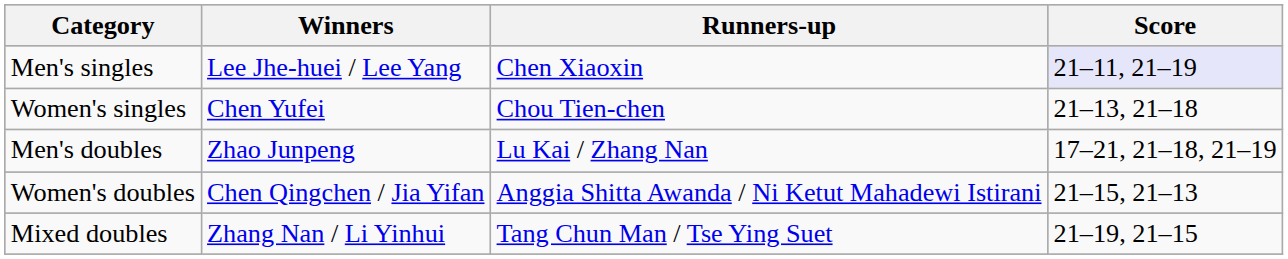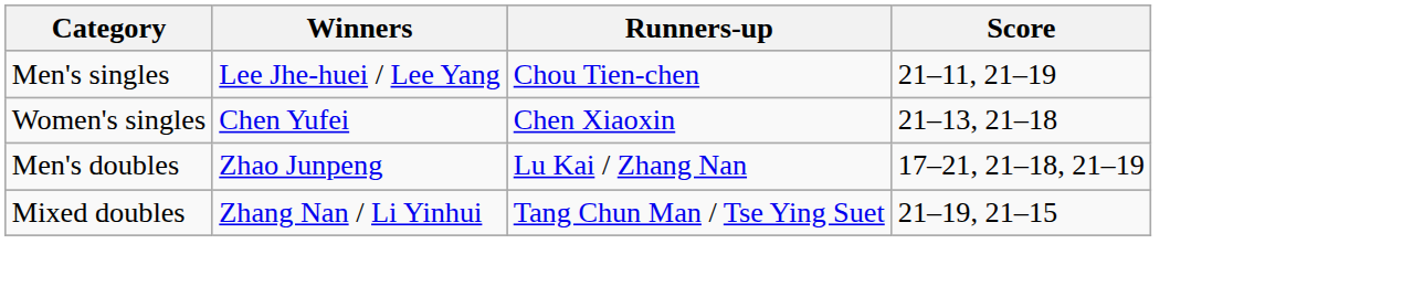Men's singles | Runners-up: Chen Xiaoxin -> Chou Tien-chen
Men's singles | Score: lavender background -> no background
Women's singles | Runners-up: Chou Tien-chen -> Chen Xiaoxin
- row: Women's doubles | Chen Qingchen / Jia Yifan | Anggia Shitta Awanda / Ni Ketut Mahadewi Istirani | 21–15, 21–13
